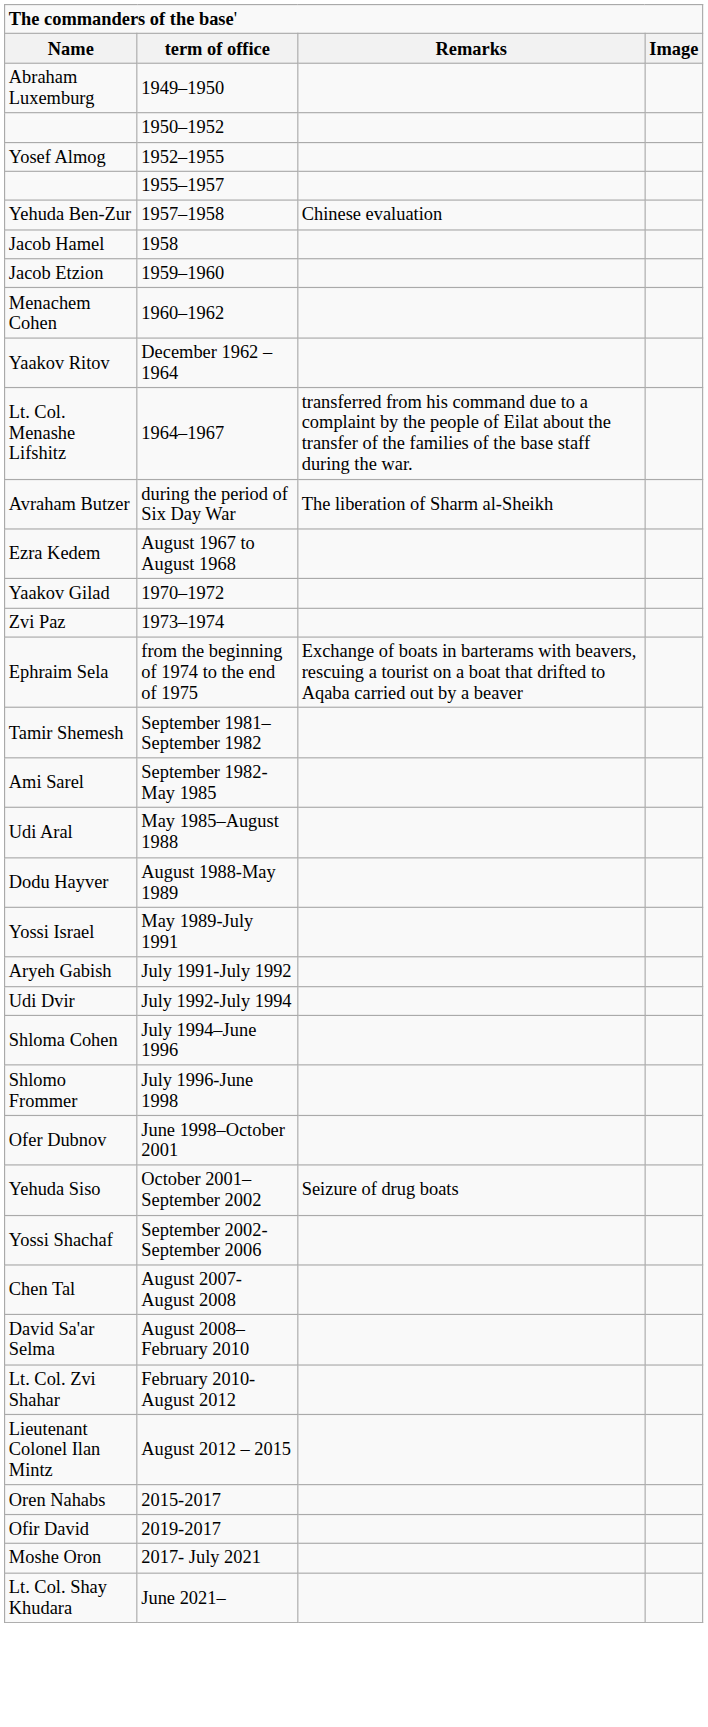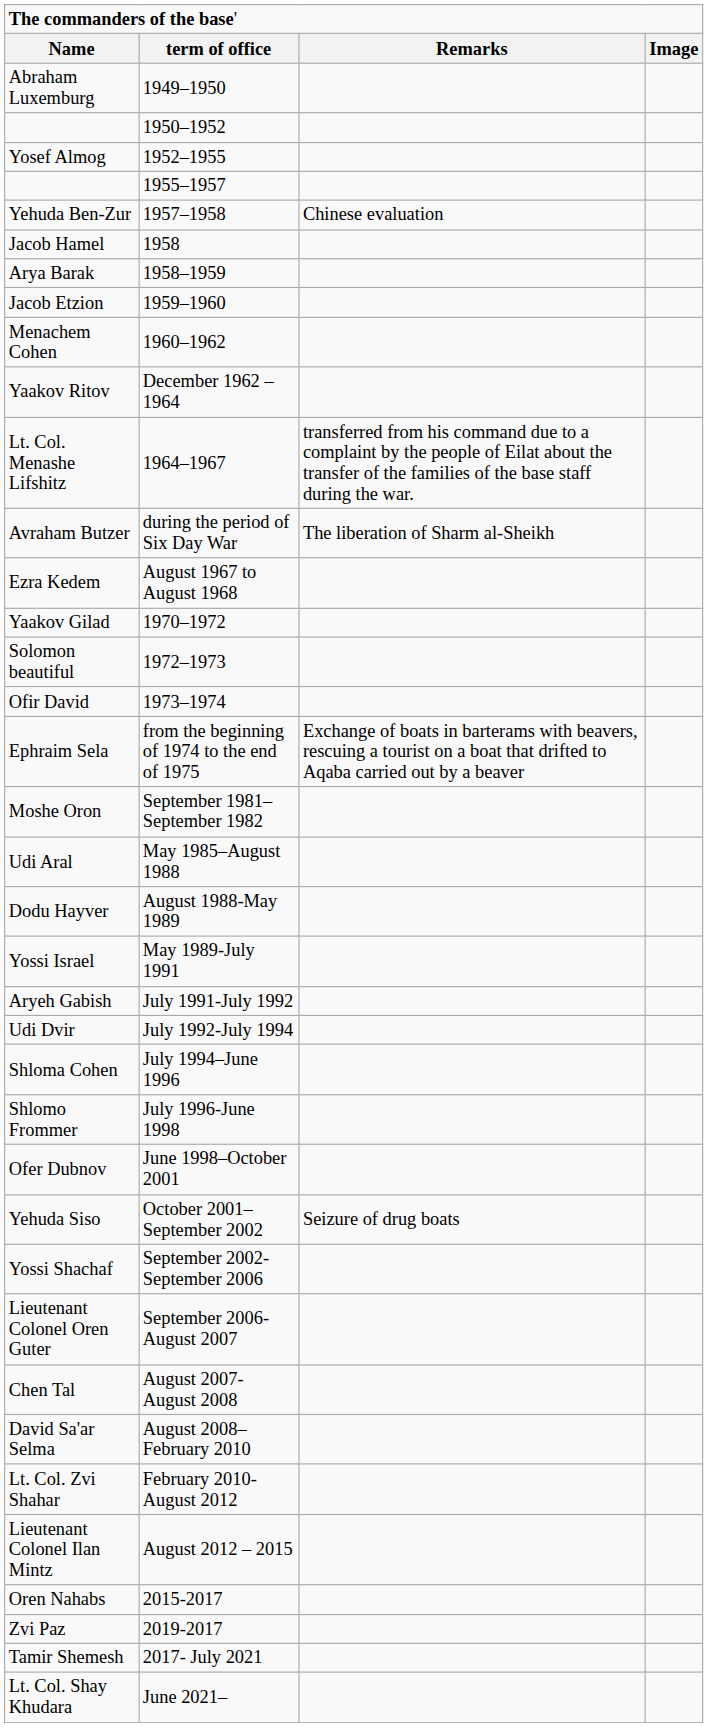+ row: Arya Barak | 1958–1959
+ row: Solomon beautiful | 1972–1973
1973–1974 | column 1: Zvi Paz -> Ofir David
September 1981–September 1982 | column 1: Tamir Shemesh -> Moshe Oron
- row: Ami Sarel | September 1982-May 1985
+ row: Lieutenant Colonel Oren Guter | September 2006-August 2007
2019-2017 | column 1: Ofir David -> Zvi Paz
2017- July 2021 | column 1: Moshe Oron -> Tamir Shemesh
